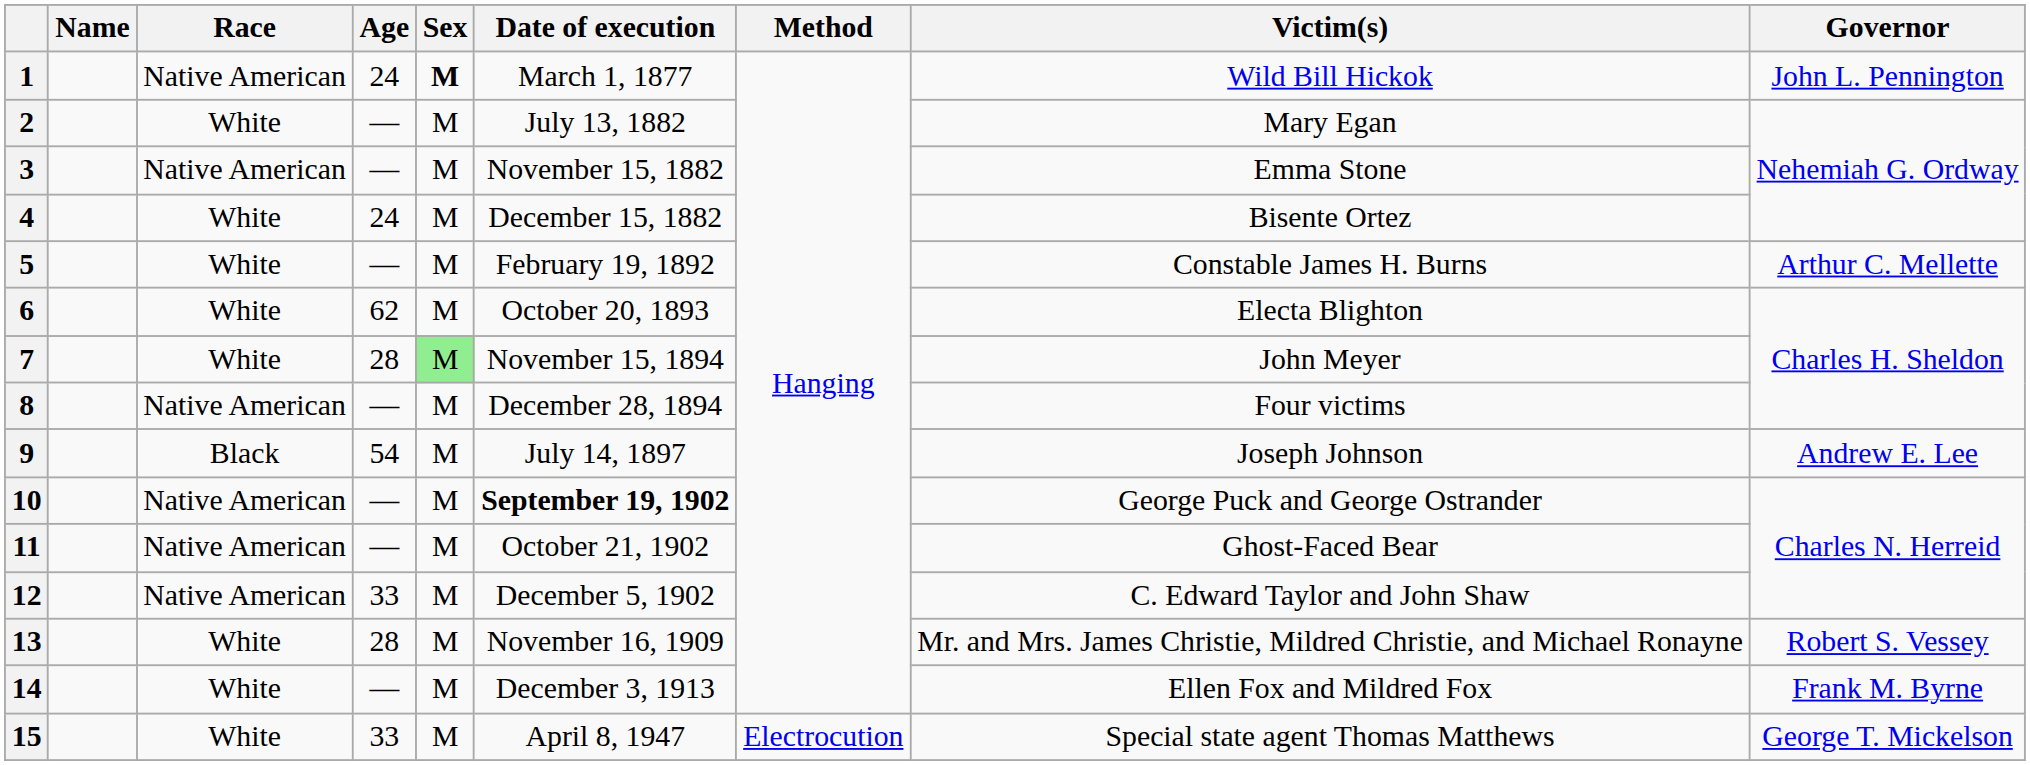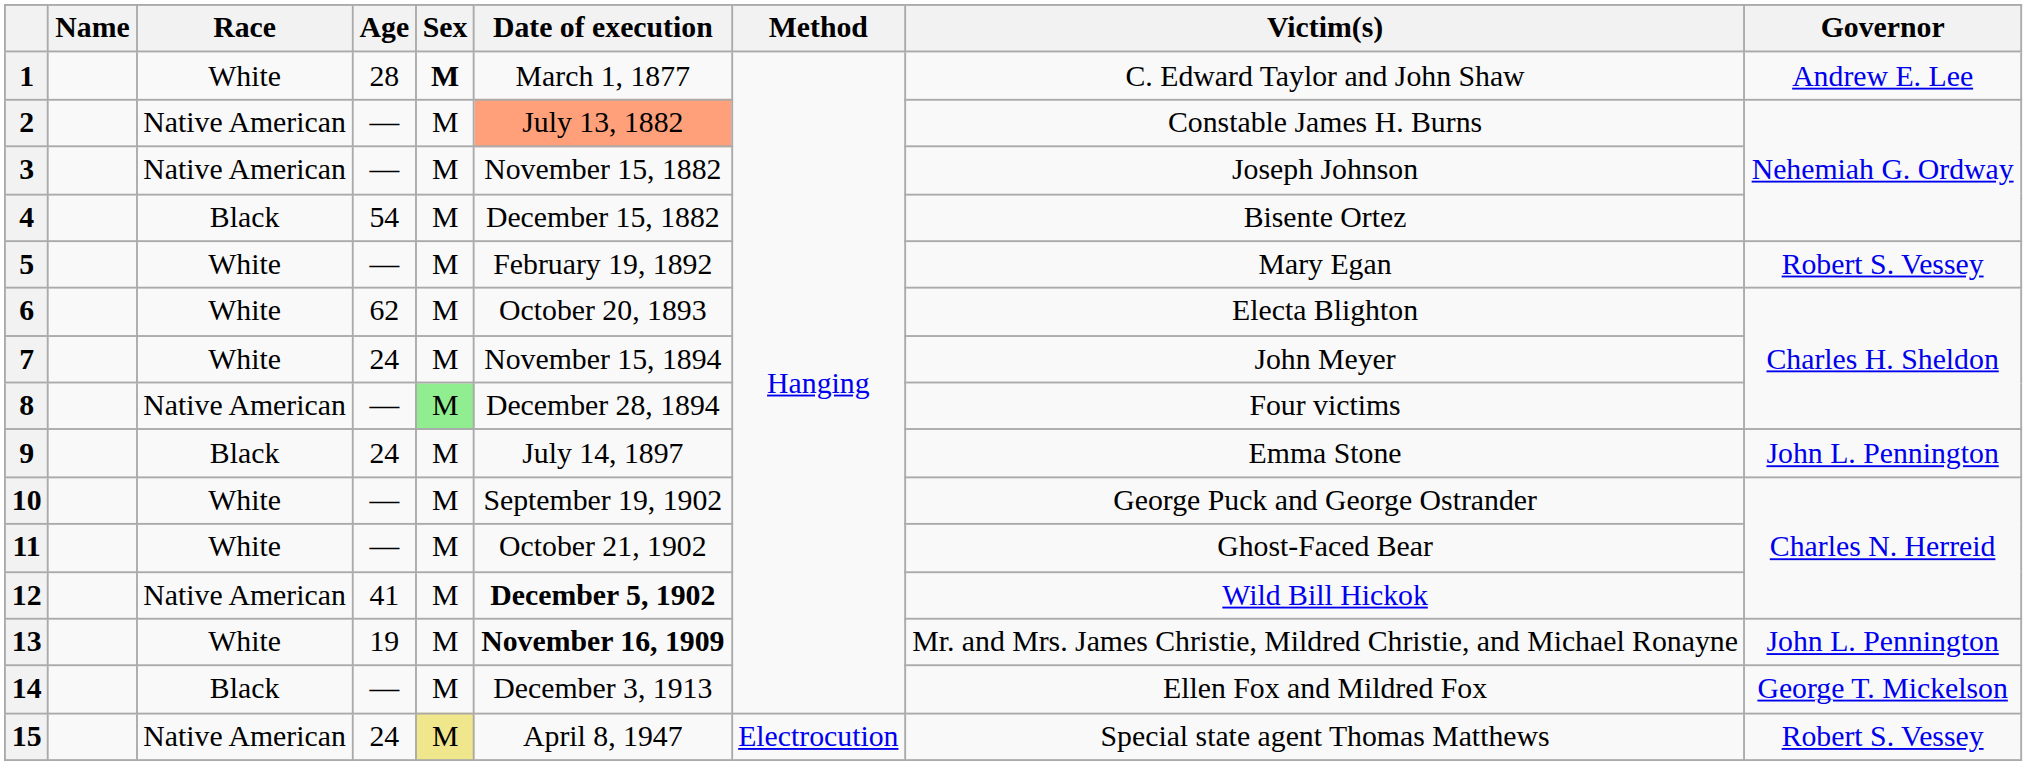1 | Race: Native American -> White
1 | Age: 24 -> 28
1 | Victim(s): Wild Bill Hickok -> C. Edward Taylor and John Shaw
1 | Governor: John L. Pennington -> Andrew E. Lee
2 | Race: White -> Native American
2 | Date of execution: no background -> lightsalmon background
2 | Victim(s): Mary Egan -> Constable James H. Burns
3 | Victim(s): Emma Stone -> Joseph Johnson
4 | Race: White -> Black
4 | Age: 24 -> 54
5 | Victim(s): Constable James H. Burns -> Mary Egan
5 | Governor: Arthur C. Mellette -> Robert S. Vessey
7 | Age: 28 -> 24
7 | Sex: lightgreen background -> no background
8 | Sex: no background -> lightgreen background
9 | Age: 54 -> 24
9 | Victim(s): Joseph Johnson -> Emma Stone
9 | Governor: Andrew E. Lee -> John L. Pennington
10 | Race: Native American -> White
10 | Date of execution: bold -> normal
11 | Race: Native American -> White
12 | Age: 33 -> 41
12 | Date of execution: normal -> bold
12 | Victim(s): C. Edward Taylor and John Shaw -> Wild Bill Hickok
13 | Age: 28 -> 19
13 | Date of execution: normal -> bold
13 | Governor: Robert S. Vessey -> John L. Pennington
14 | Race: White -> Black
14 | Governor: Frank M. Byrne -> George T. Mickelson
15 | Race: White -> Native American
15 | Age: 33 -> 24
15 | Sex: no background -> khaki background
15 | Governor: George T. Mickelson -> Robert S. Vessey
